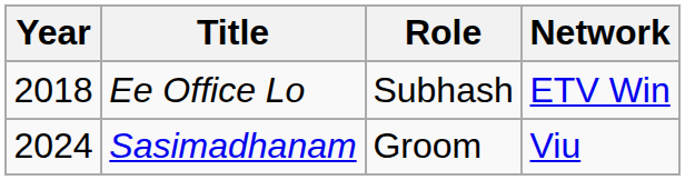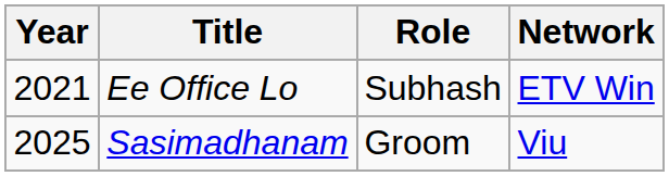Ee Office Lo | Year: 2018 -> 2021
Sasimadhanam | Year: 2024 -> 2025
